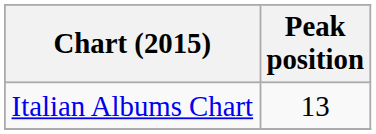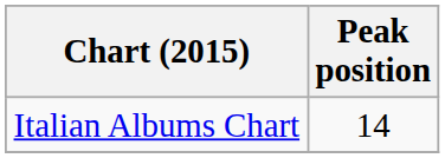Italian Albums Chart | Peak position: 13 -> 14
